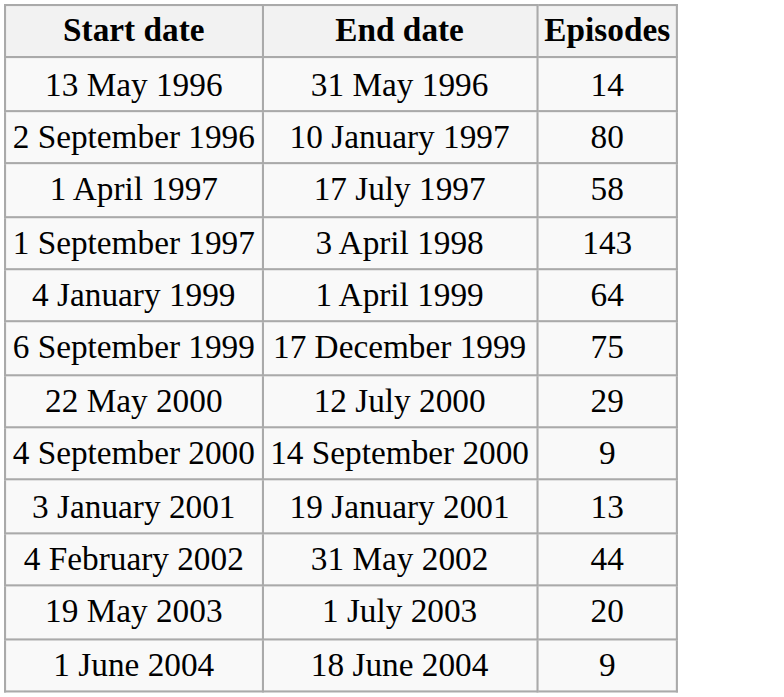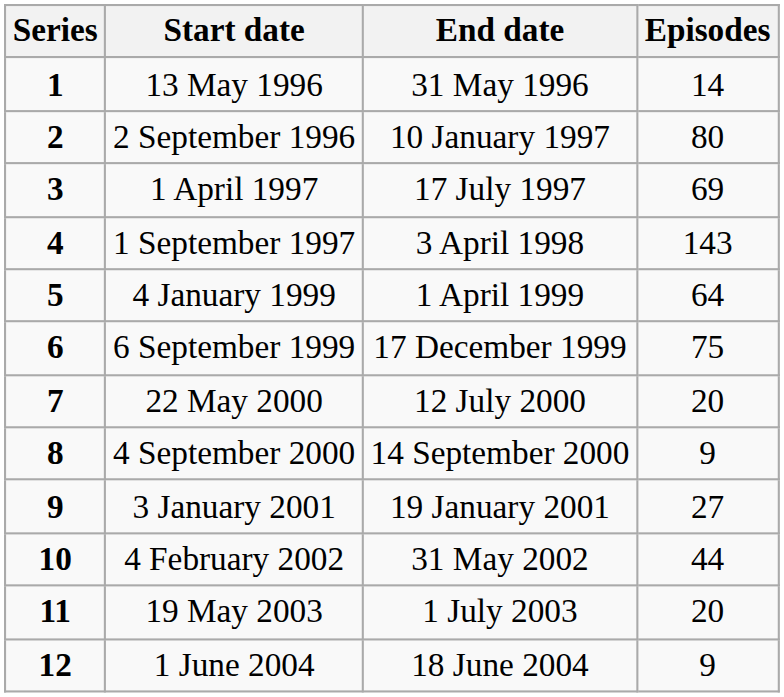+ column: Series | 1 | 2 | 3 | 4 | 5 | 6 | 7 | 8 | 9 | 10 | 11 | 12
1 April 1997 | Episodes: 58 -> 69
22 May 2000 | Episodes: 29 -> 20
3 January 2001 | Episodes: 13 -> 27
